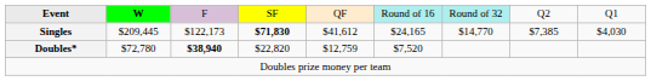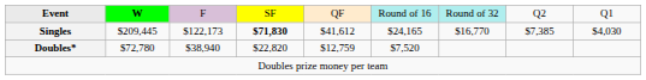Singles | column 7: $14,770 -> $16,770
Doubles* | column 3: bold -> normal
